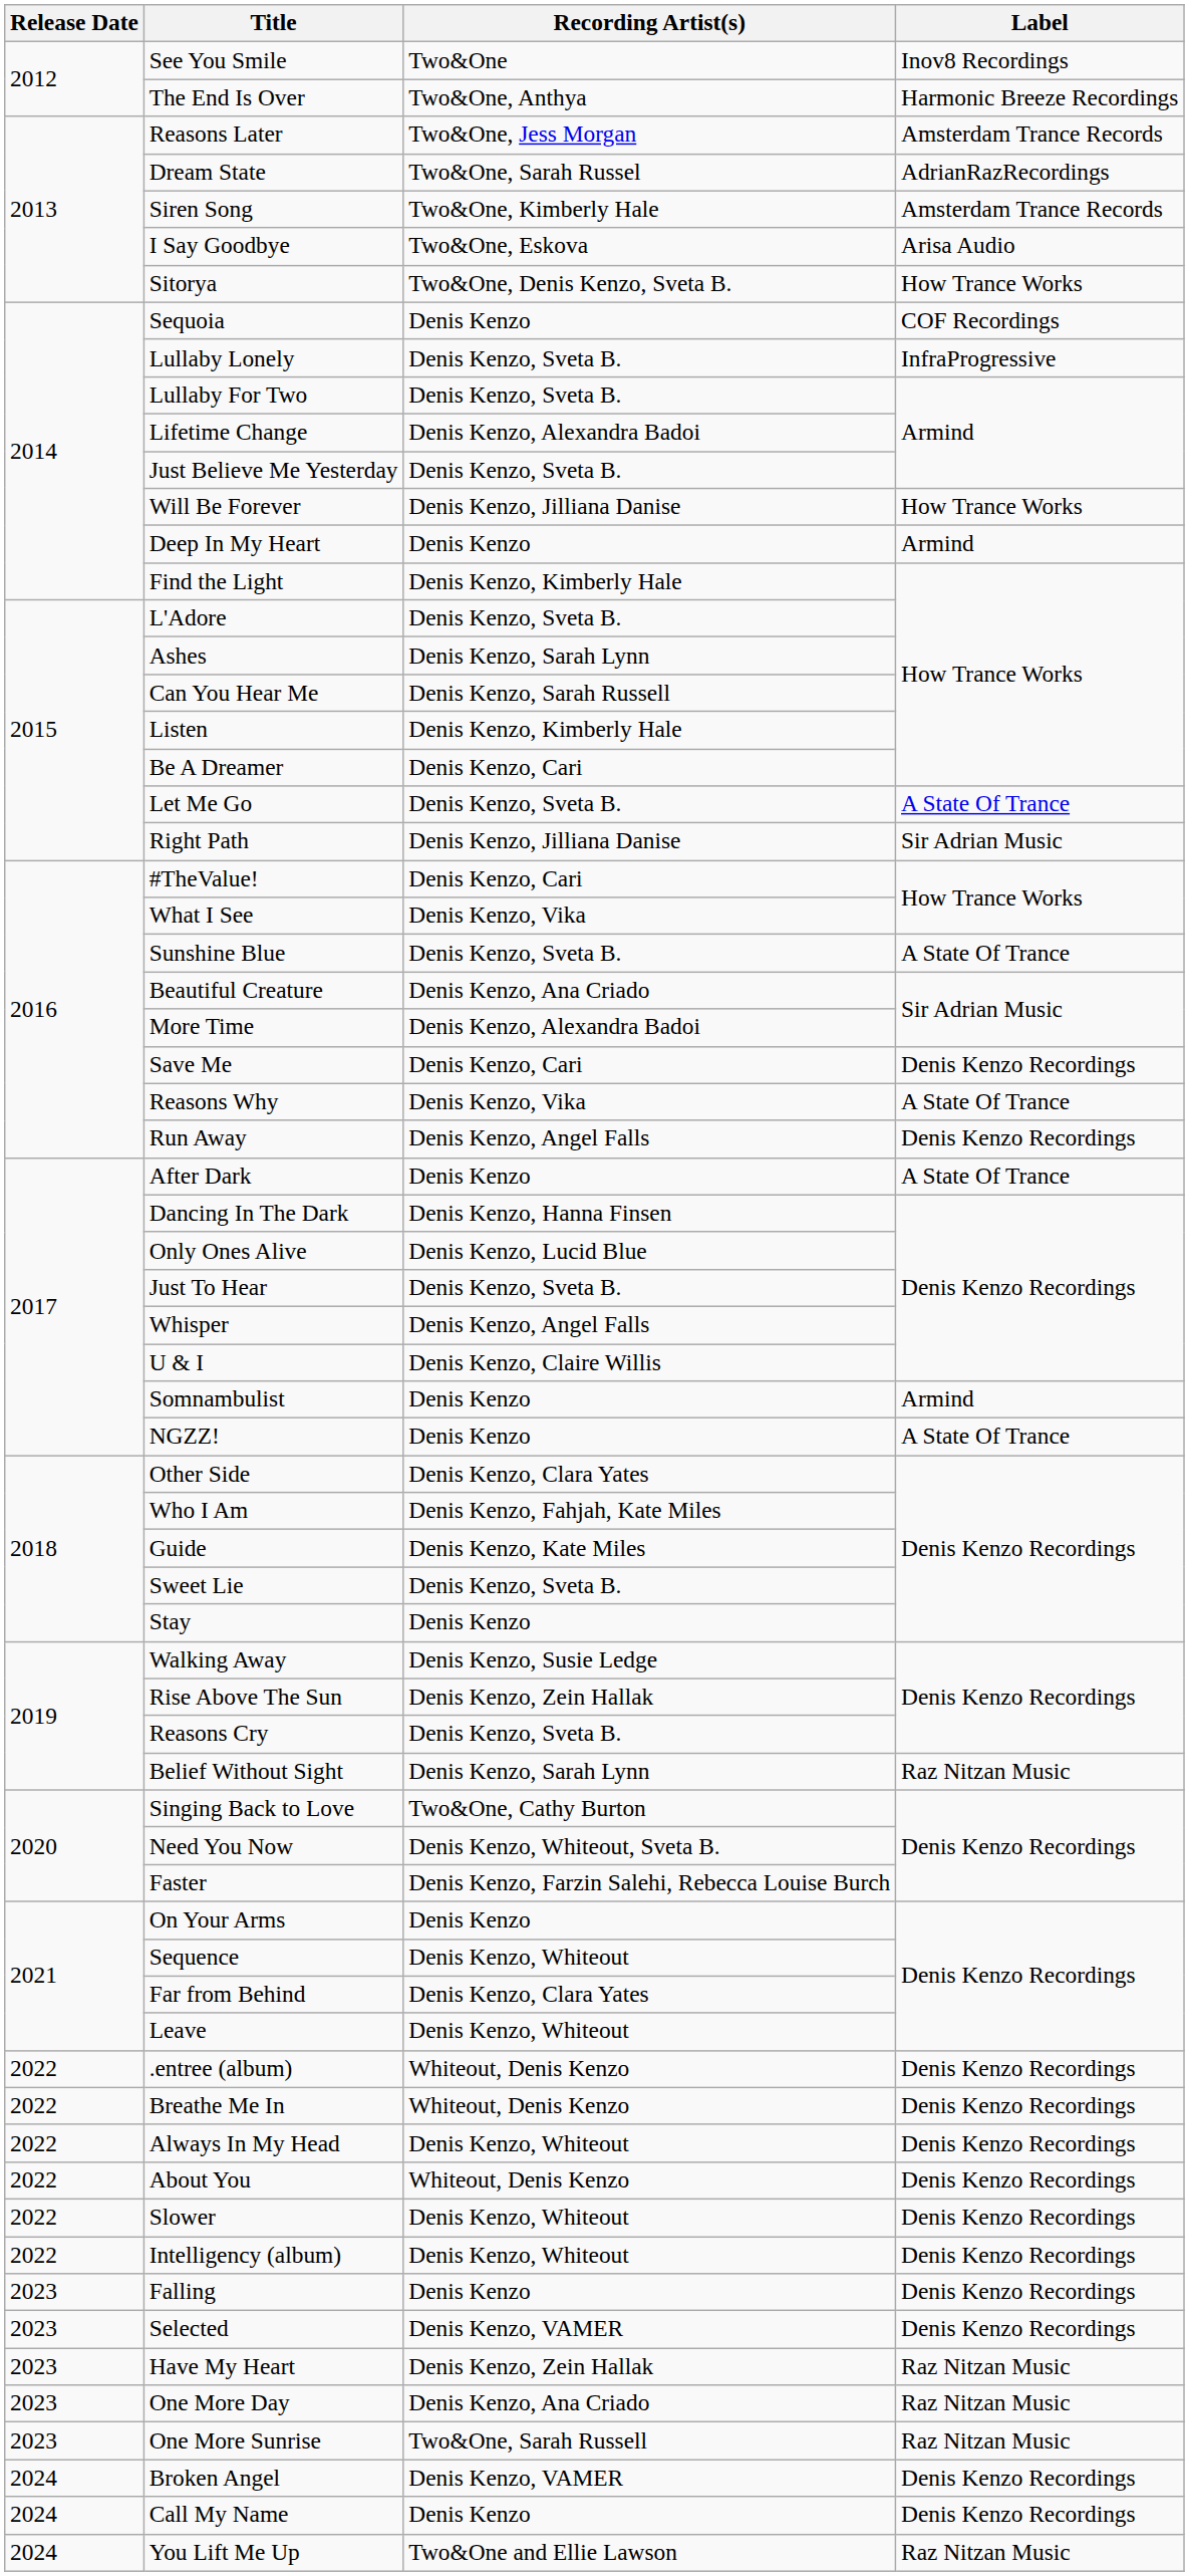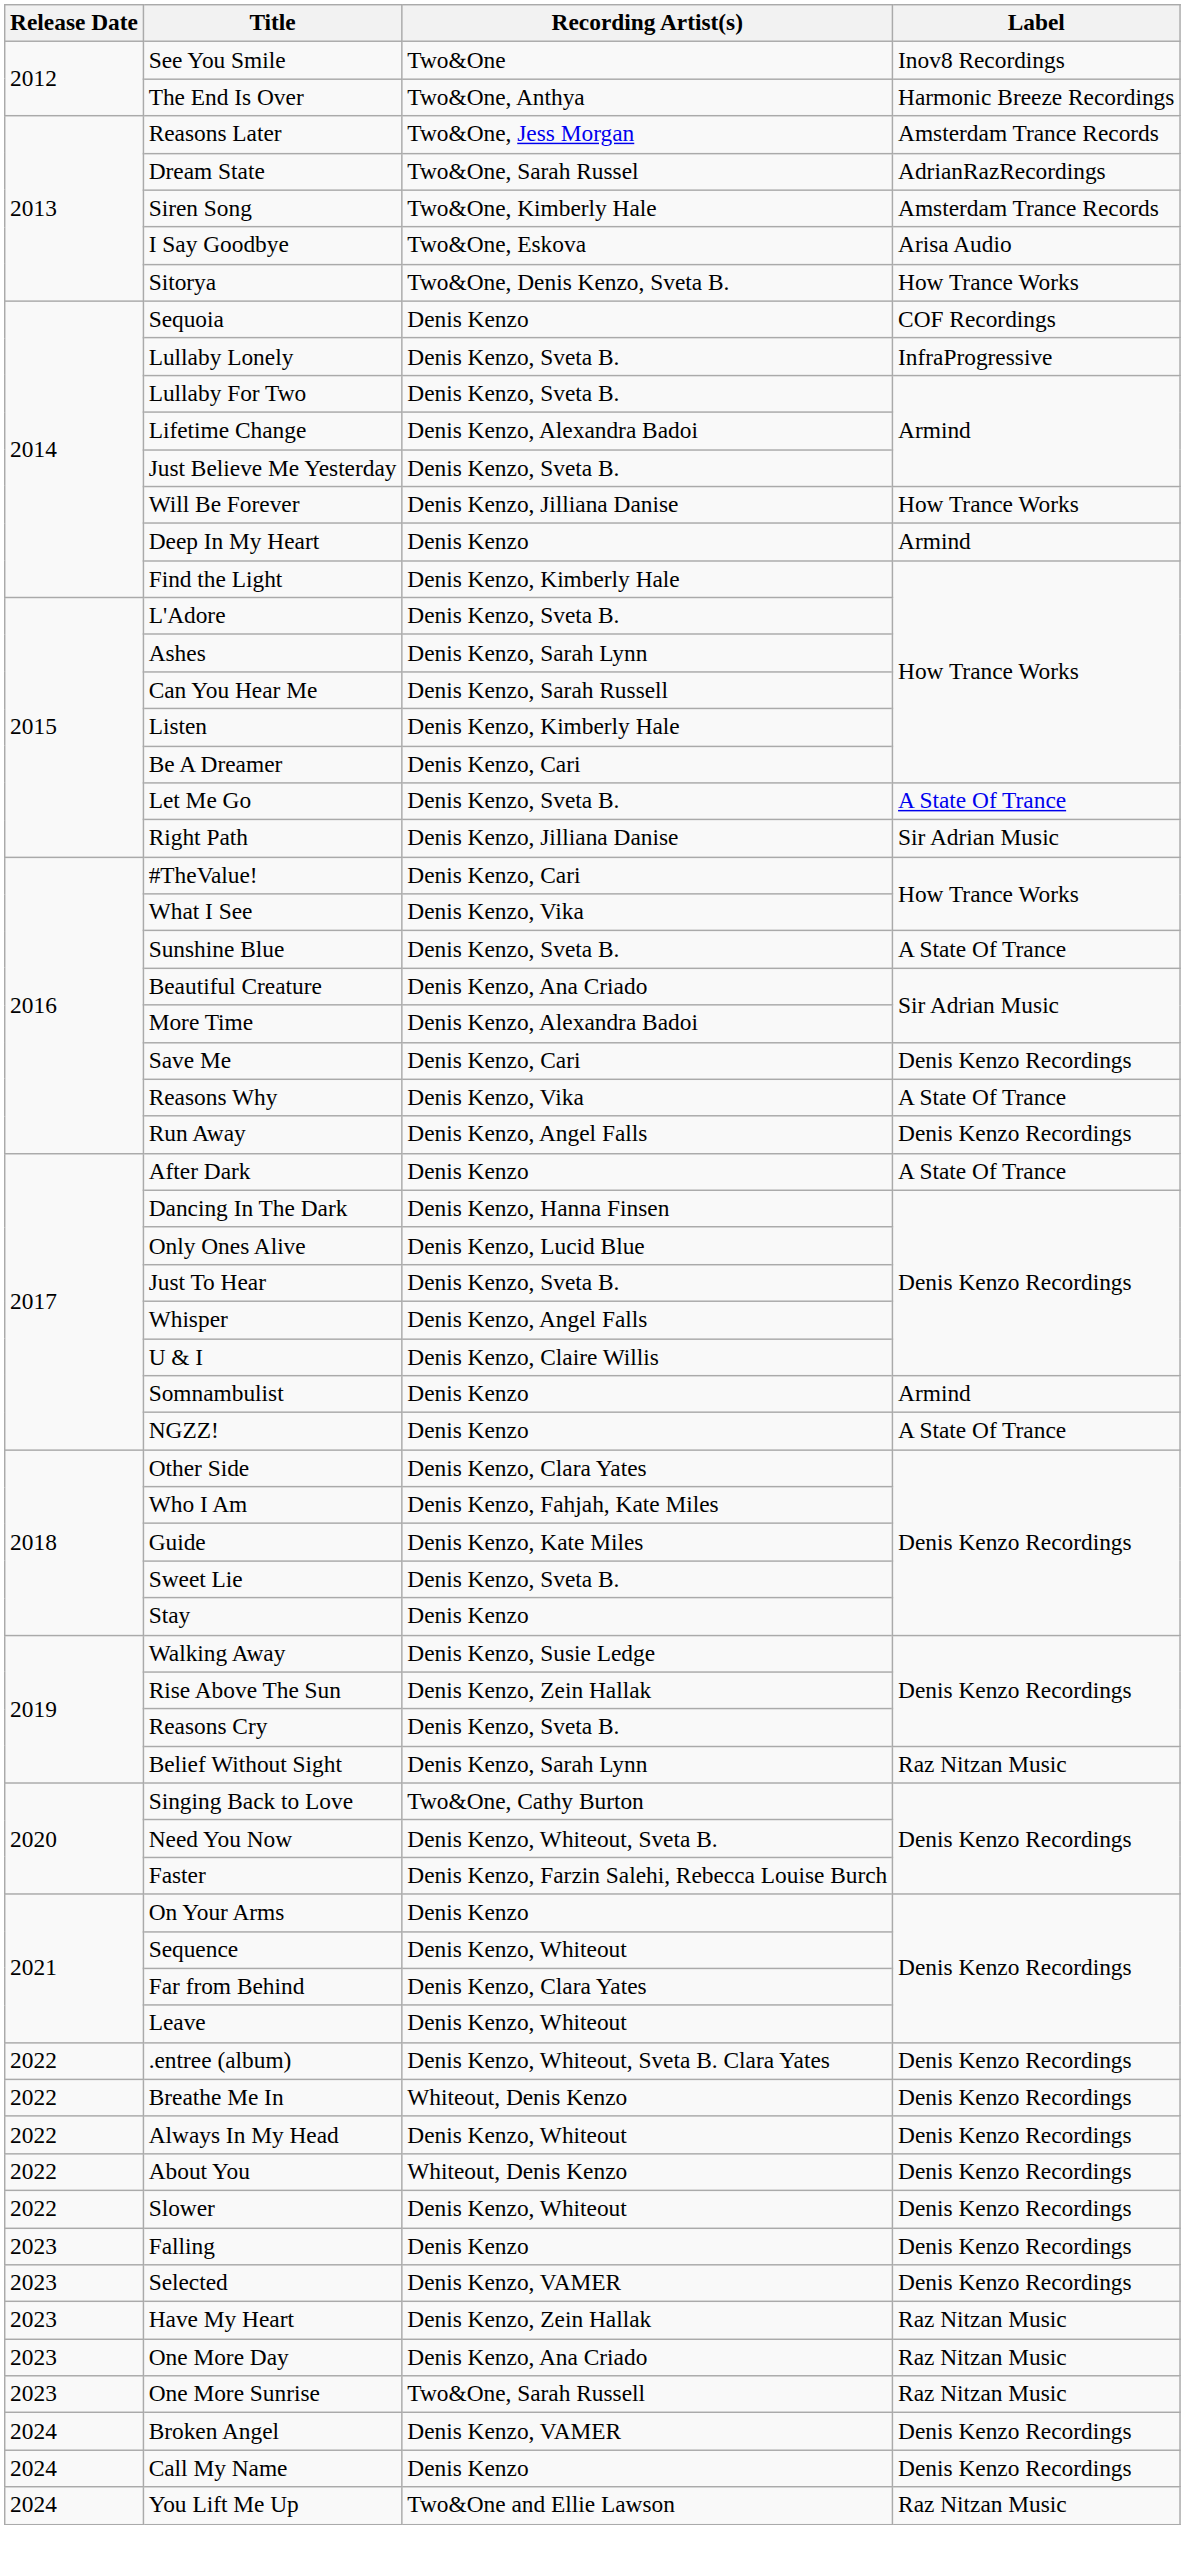.entree (album) | Recording Artist(s): Whiteout, Denis Kenzo -> Denis Kenzo, Whiteout, Sveta B. Clara Yates
- row: 2022 | Intelligency (album) | Denis Kenzo, Whiteout | Denis Kenzo Recordings
